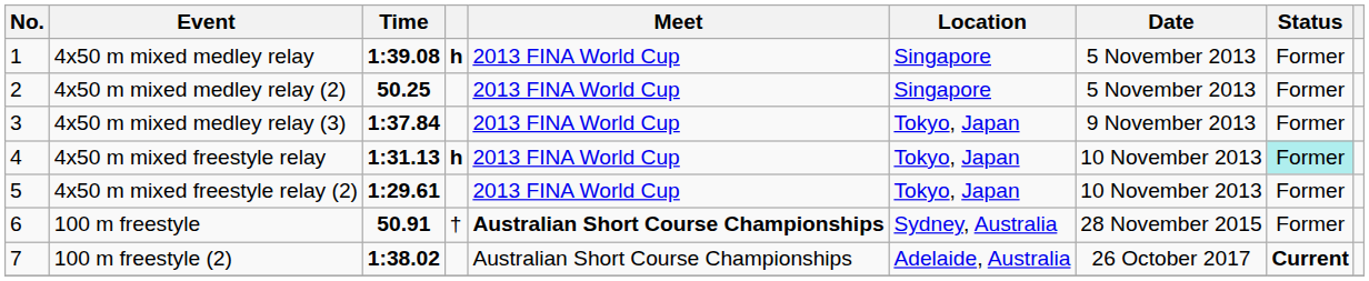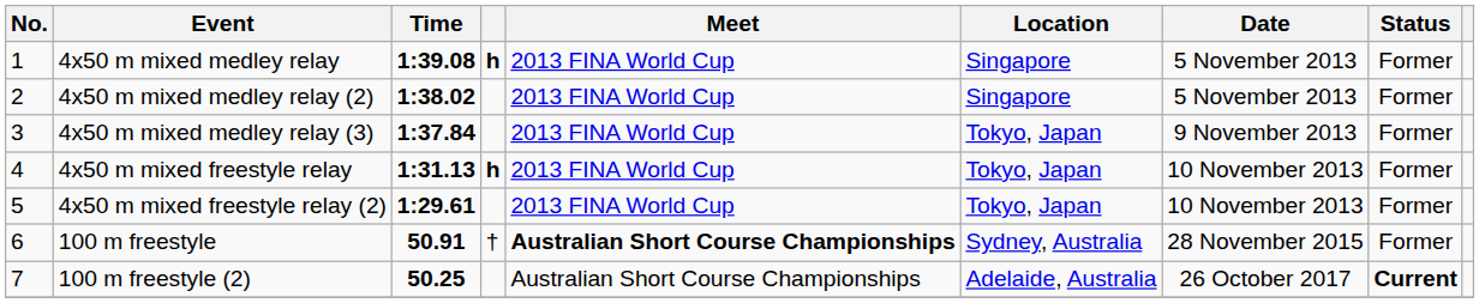4x50 m mixed medley relay (2) | Time: 50.25 -> 1:38.02
4x50 m mixed freestyle relay | Status: paleturquoise background -> no background
100 m freestyle (2) | Time: 1:38.02 -> 50.25
